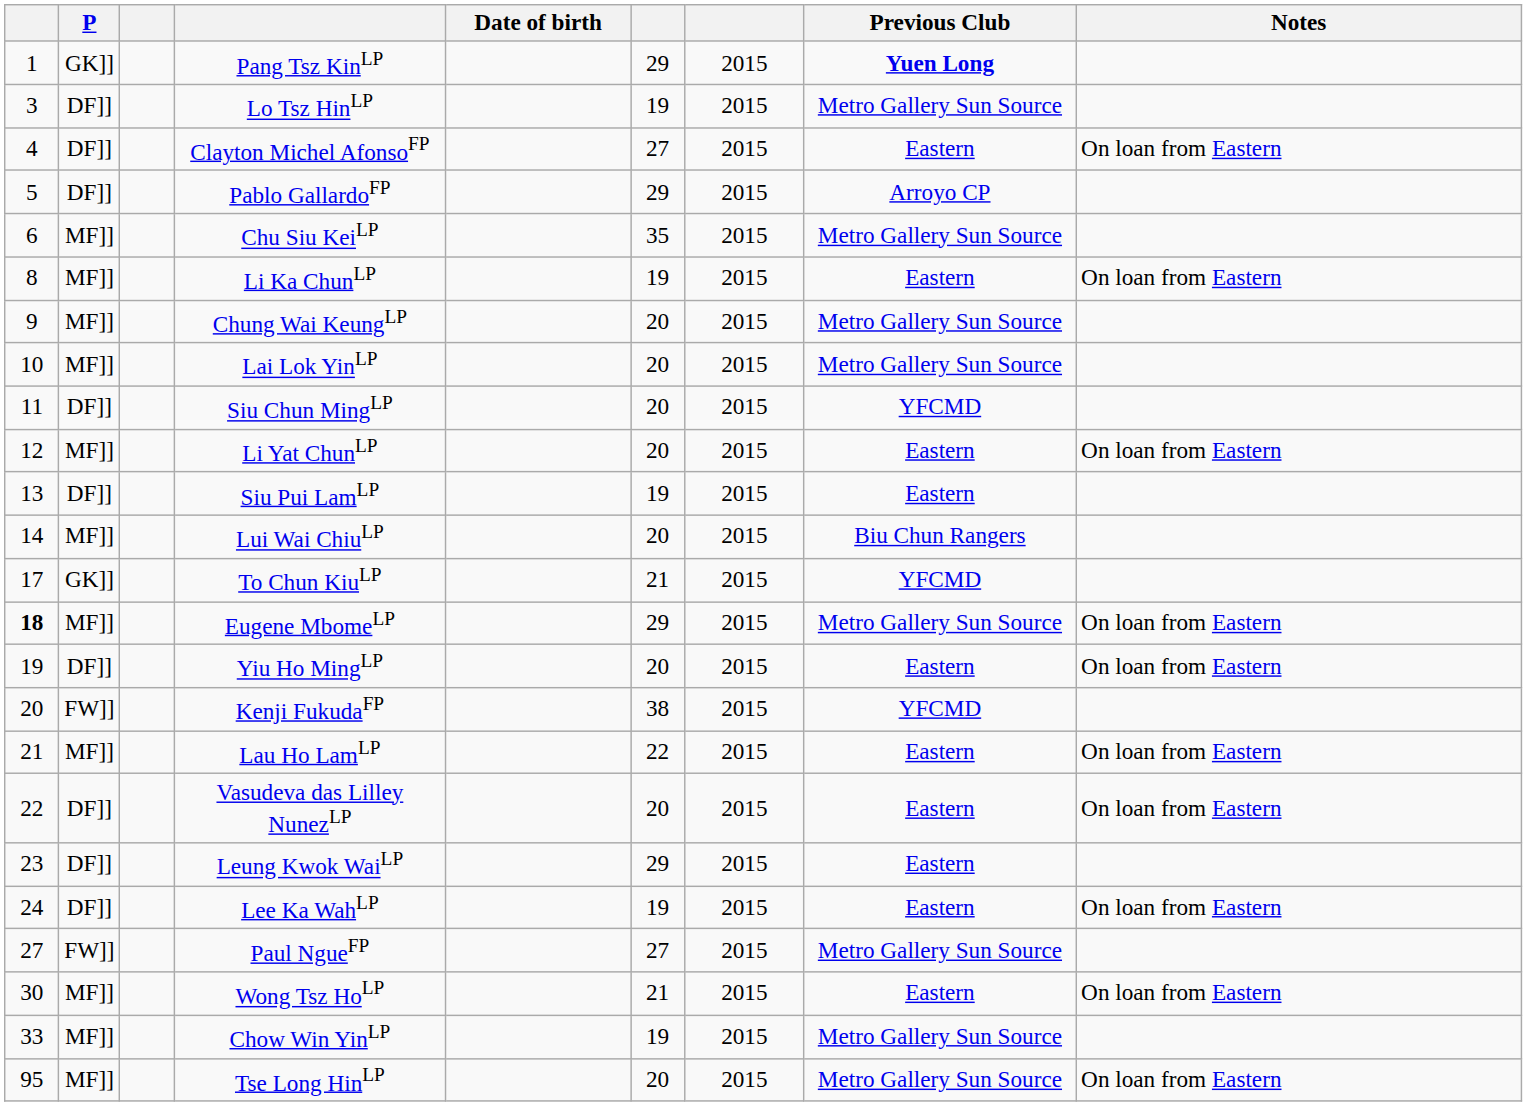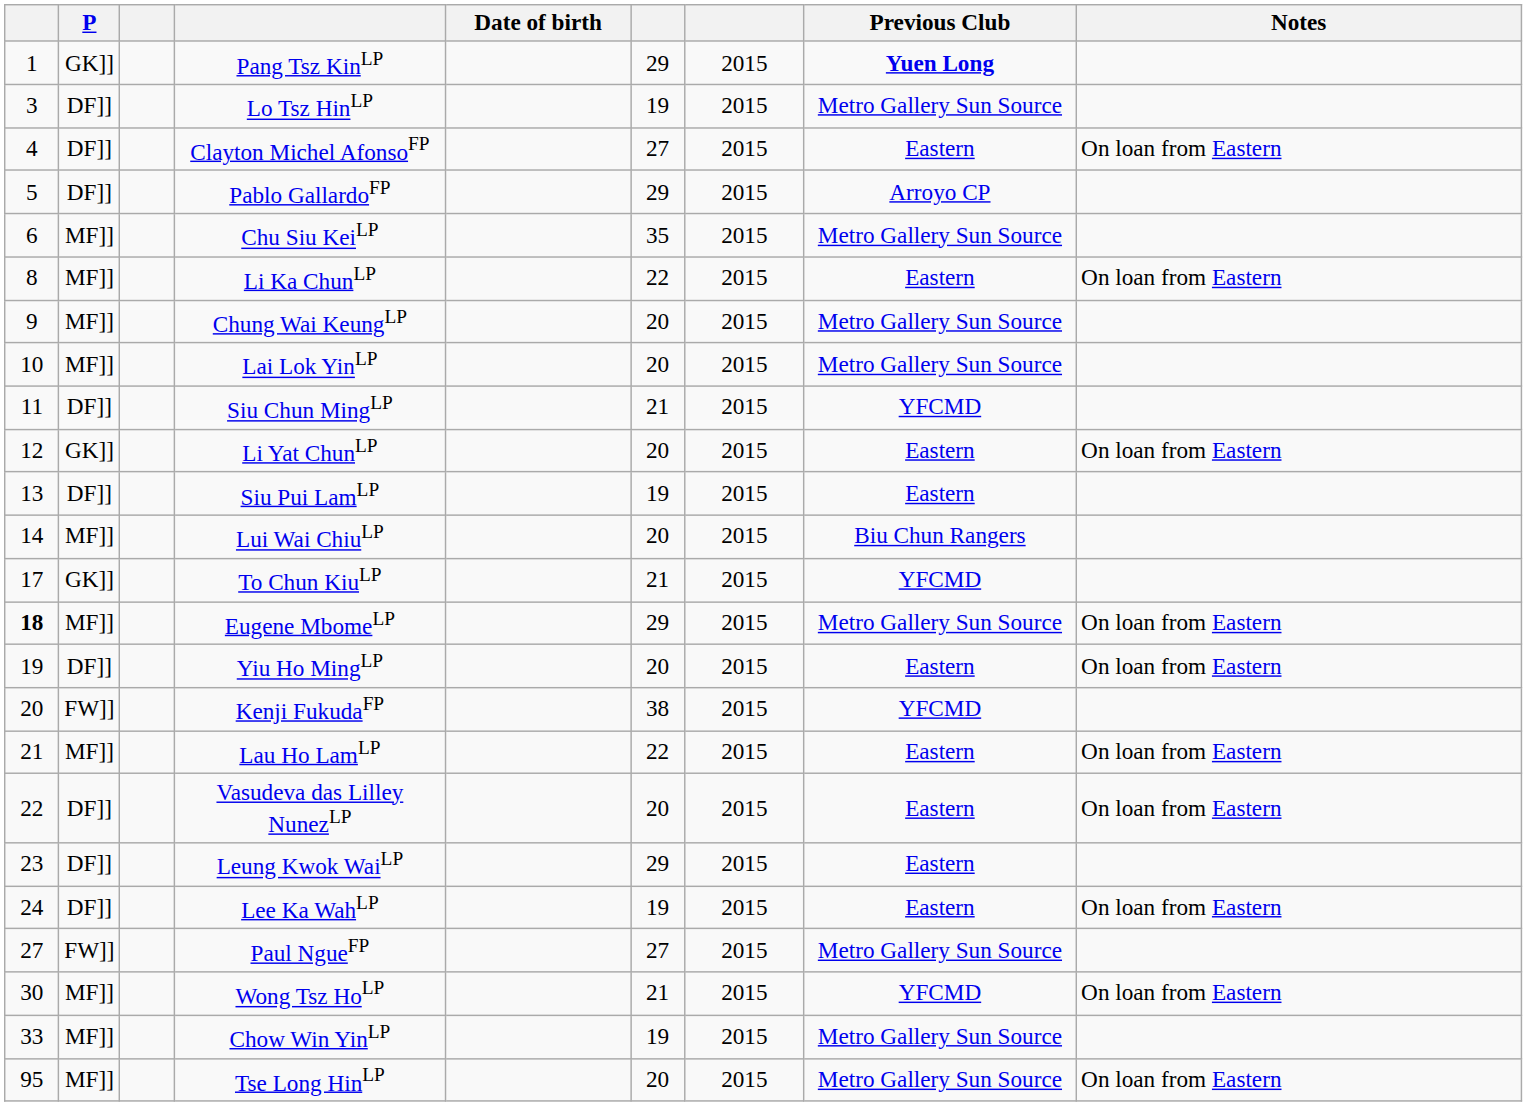Li Ka ChunLP | column 6: 19 -> 22
Siu Chun MingLP | column 6: 20 -> 21
Li Yat ChunLP | P: MF]] -> GK]]
Wong Tsz HoLP | Previous Club: Eastern -> YFCMD
